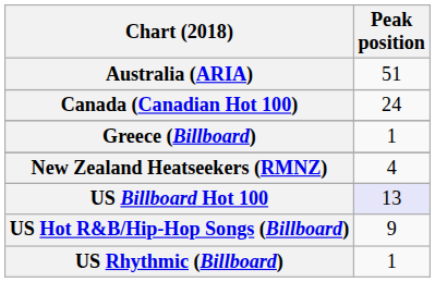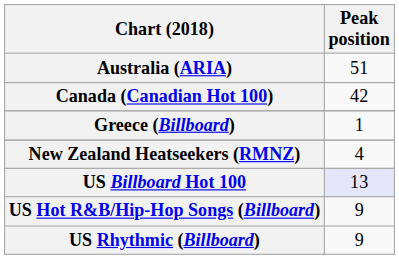Canada (Canadian Hot 100) | Peak position: 24 -> 42
US Rhythmic (Billboard) | Peak position: 1 -> 9
